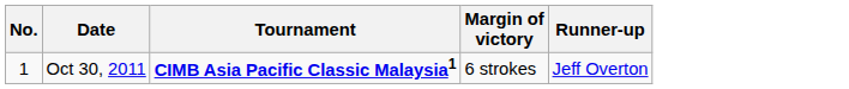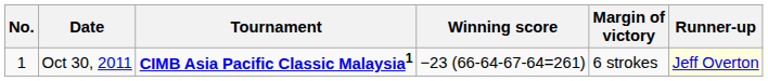+ column: Winning score | −23 (66-64-67-64=261)
Oct 30, 2011 | Runner-up: no background -> lightyellow background
